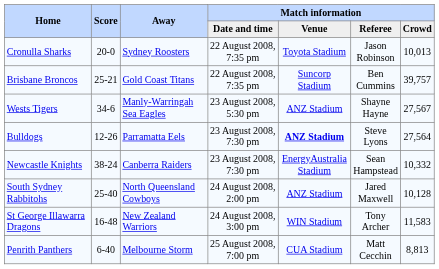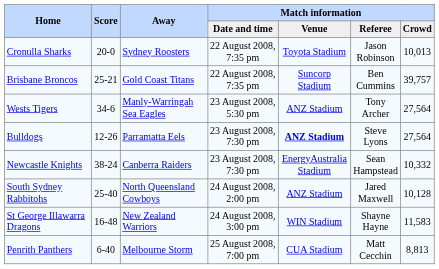Wests Tigers | Match information / Referee: Shayne Hayne -> Tony Archer
Wests Tigers | Match information / Crowd: 27,567 -> 27,564
St George Illawarra Dragons | Match information / Referee: Tony Archer -> Shayne Hayne
